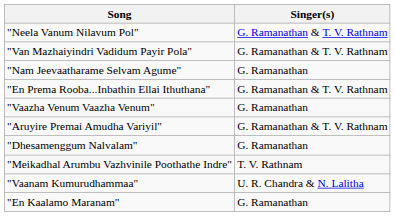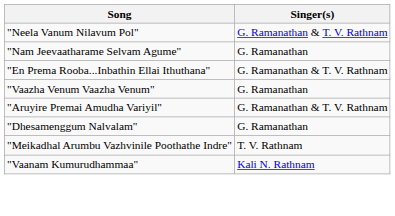- row: "Van Mazhaiyindri Vadidum Payir Pola" | G. Ramanathan & T. V. Rathnam
"Vaanam Kumurudhammaa" | Singer(s): U. R. Chandra & N. Lalitha -> Kali N. Rathnam
- row: "En Kaalamo Maranam" | G. Ramanathan
